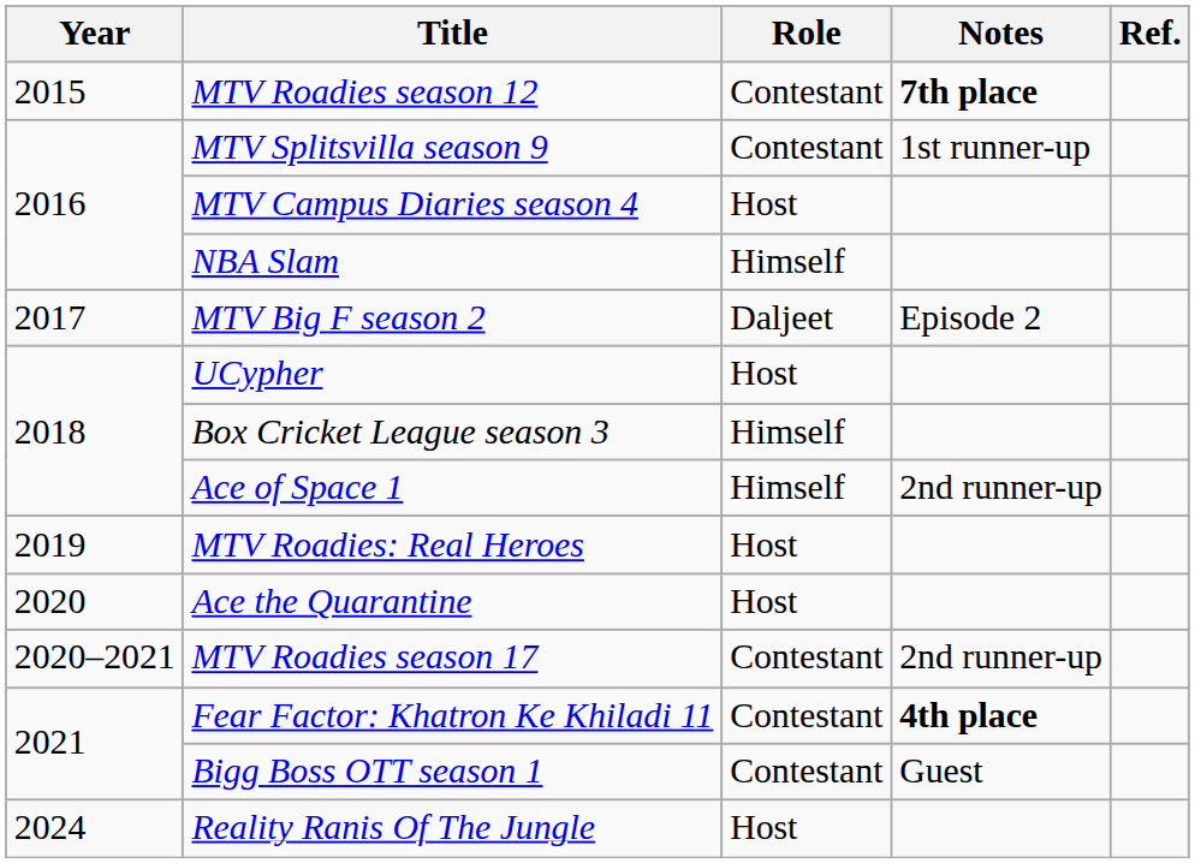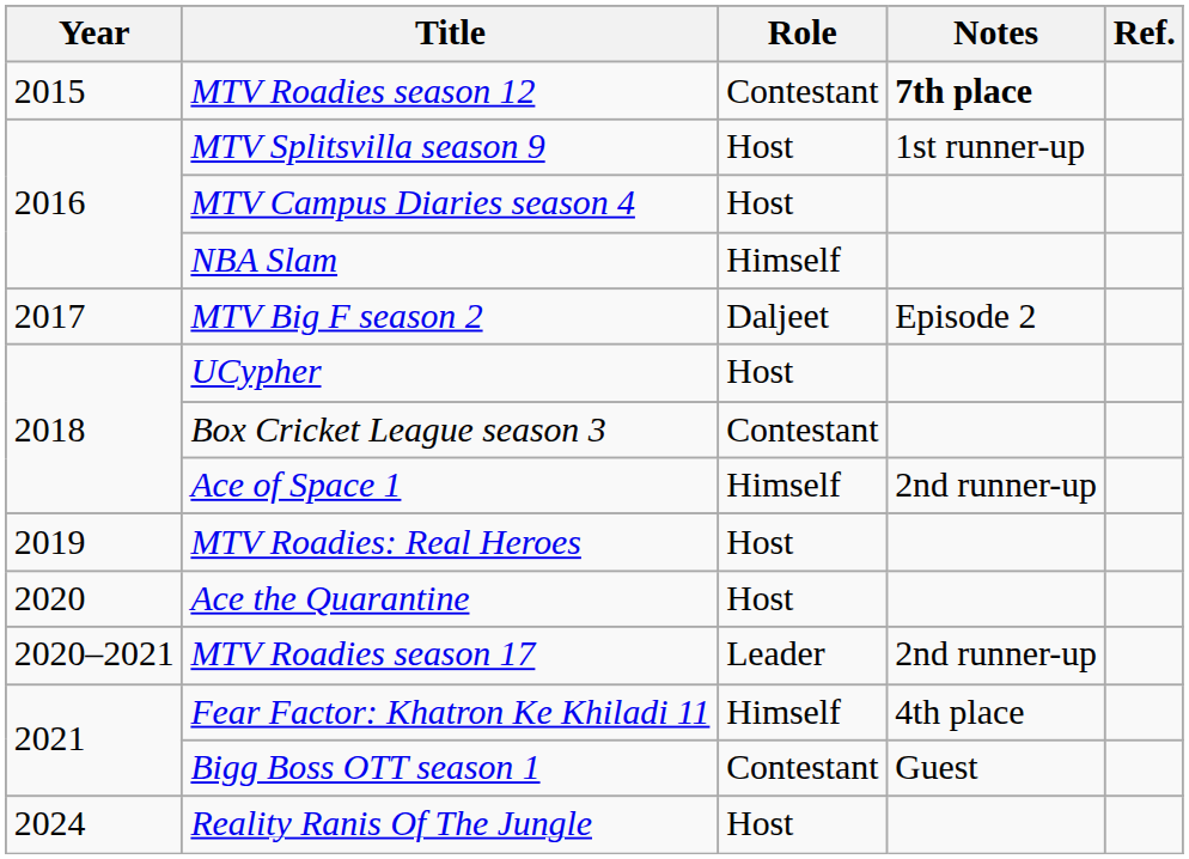MTV Splitsvilla season 9 | Role: Contestant -> Host
Box Cricket League season 3 | Role: Himself -> Contestant
MTV Roadies season 17 | Role: Contestant -> Leader
Fear Factor: Khatron Ke Khiladi 11 | Role: Contestant -> Himself
Fear Factor: Khatron Ke Khiladi 11 | Notes: bold -> normal
